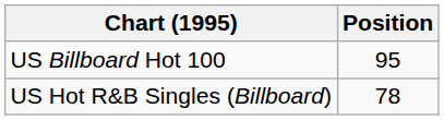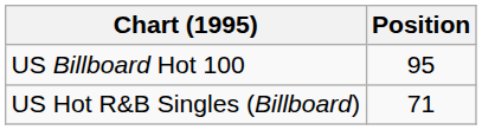US Hot R&B Singles (Billboard) | Position: 78 -> 71
